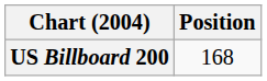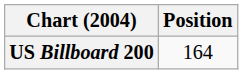US Billboard 200 | Position: 168 -> 164
